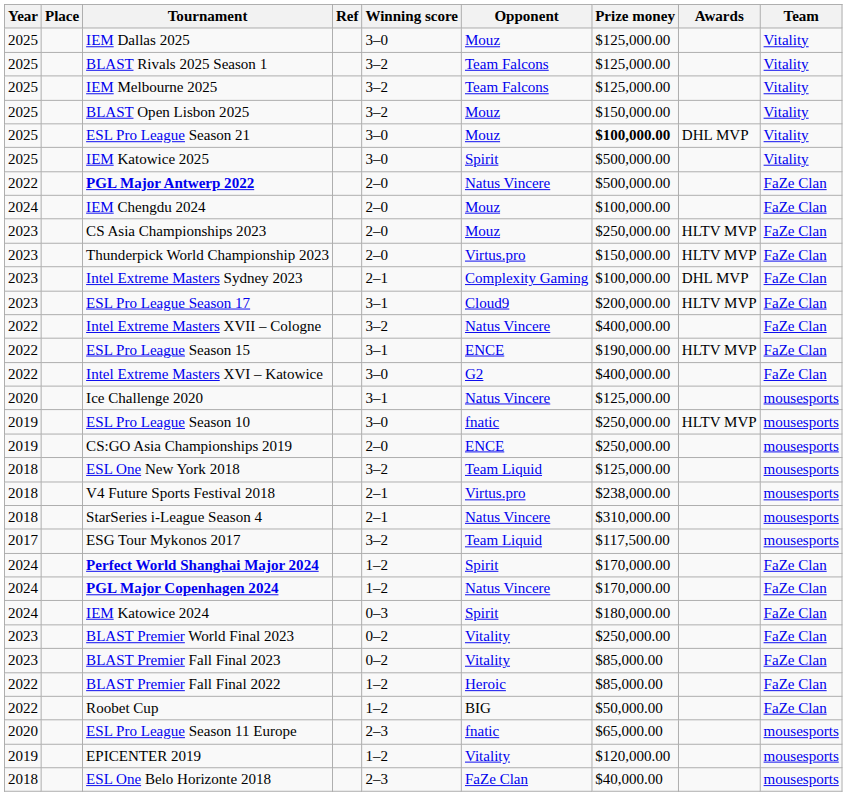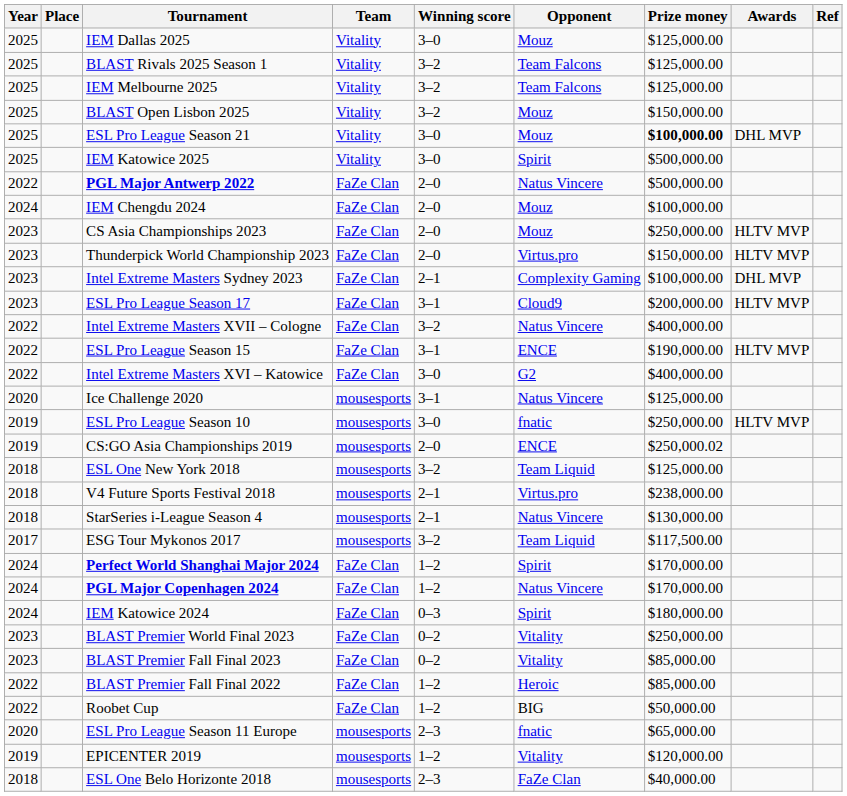columns swapped: Team <-> Ref
CS:GO Asia Championships 2019 | Prize money: $250,000.00 -> $250,000.02
StarSeries i-League Season 4 | Prize money: $310,000.00 -> $130,000.00
